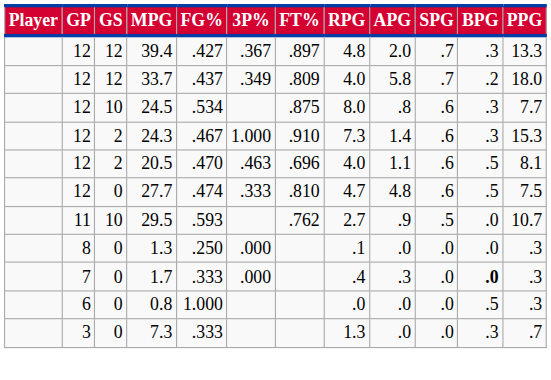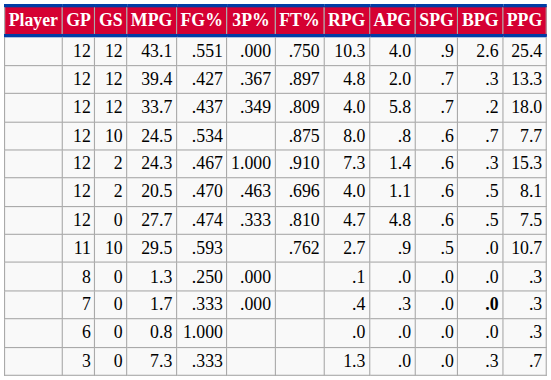+ row: 12 | 12 | 43.1 | .551 | .000 | .750 | 10.3 | 4.0 | .9 | 2.6 | 25.4
24.5 | BPG: .3 -> .7
0.8 | BPG: .5 -> .0
